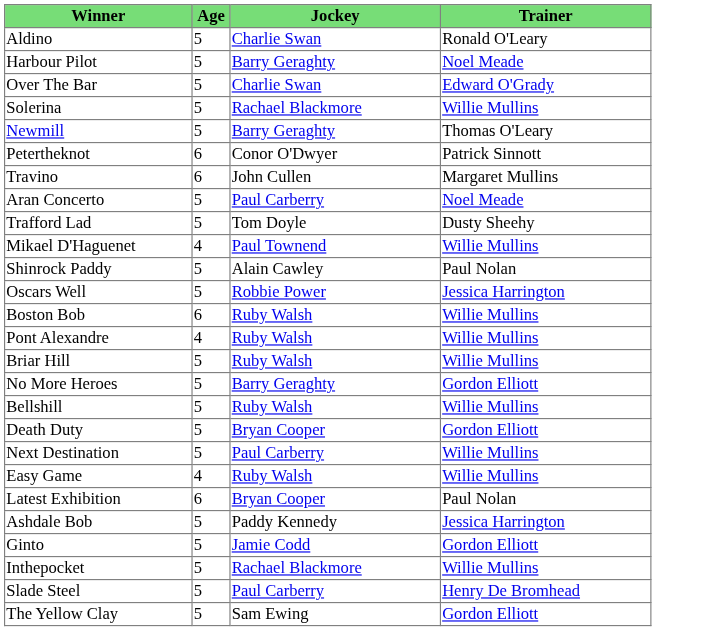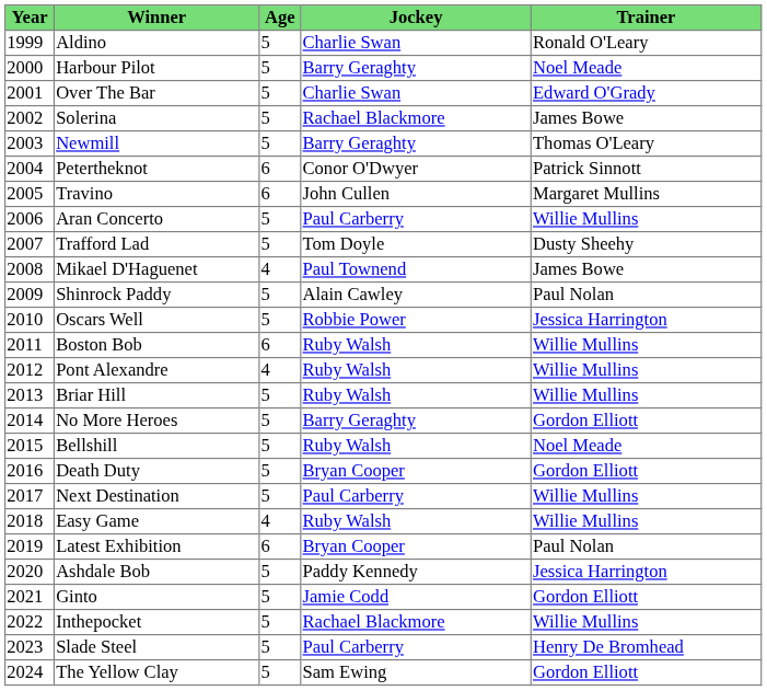+ column: Year | 1999 | 2000 | 2001 | 2002 | 2003 | 2004 | 2005 | 2006 | 2007 | 2008 | 2009 | 2010 | 2011 | 2012 | 2013 | 2014 | 2015 | 2016 | 2017 | 2018 | 2019 | 2020 | 2021 | 2022 | 2023 | 2024
Solerina | Trainer: Willie Mullins -> James Bowe
Aran Concerto | Trainer: Noel Meade -> Willie Mullins
Mikael D'Haguenet | Trainer: Willie Mullins -> James Bowe
Bellshill | Trainer: Willie Mullins -> Noel Meade
